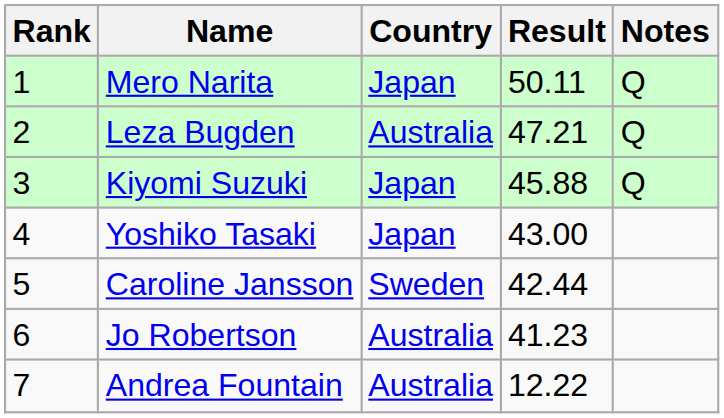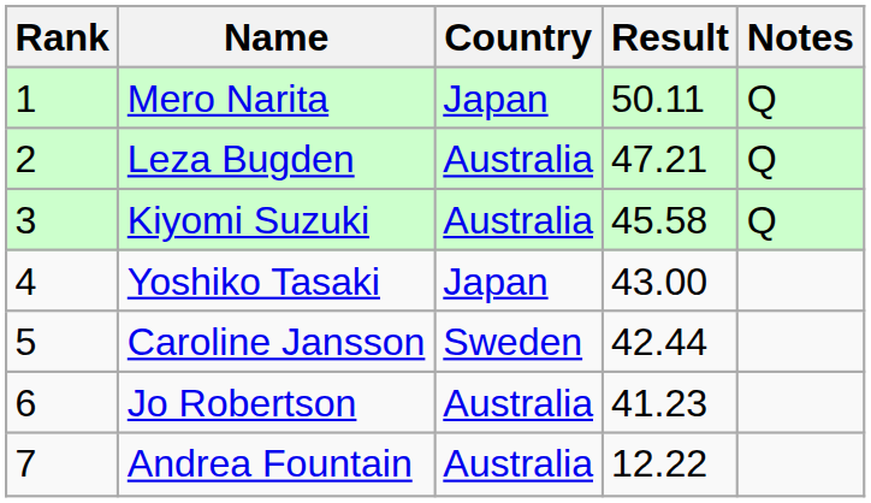Kiyomi Suzuki | Country: Japan -> Australia
Kiyomi Suzuki | Result: 45.88 -> 45.58
